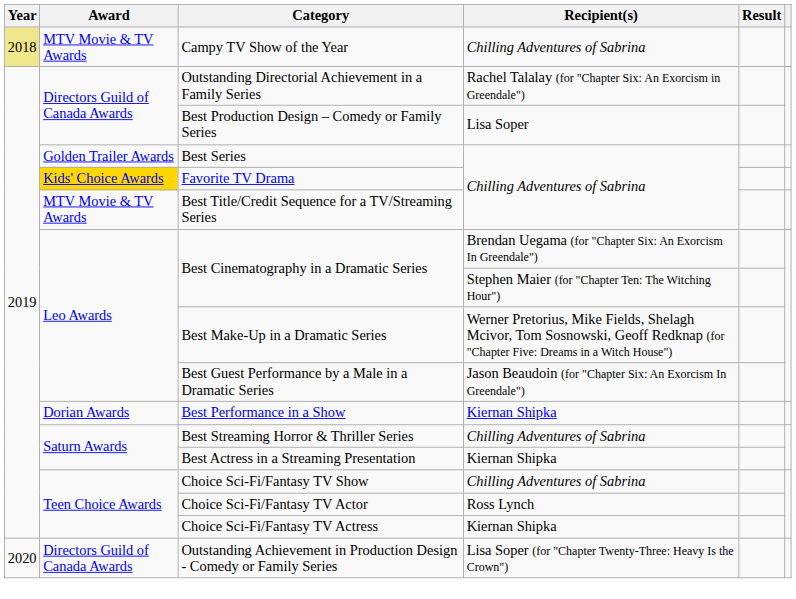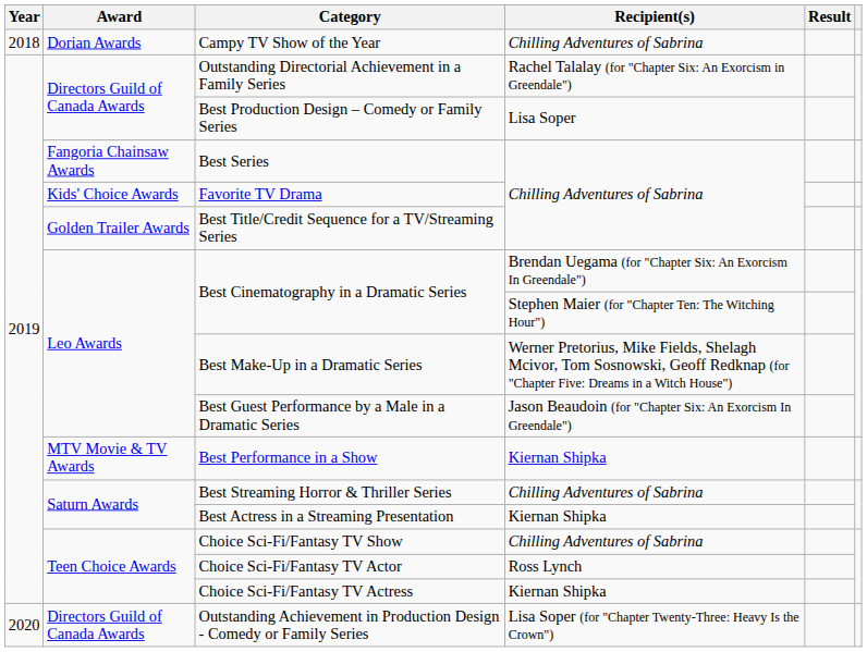Campy TV Show of the Year | Year: khaki background -> no background
Campy TV Show of the Year | Award: MTV Movie & TV Awards -> Dorian Awards
Best Series | Award: Golden Trailer Awards -> Fangoria Chainsaw Awards
Favorite TV Drama | Award: gold background -> no background
Best Title/Credit Sequence for a TV/Streaming Series | Award: MTV Movie & TV Awards -> Golden Trailer Awards
Best Performance in a Show | Award: Dorian Awards -> MTV Movie & TV Awards
